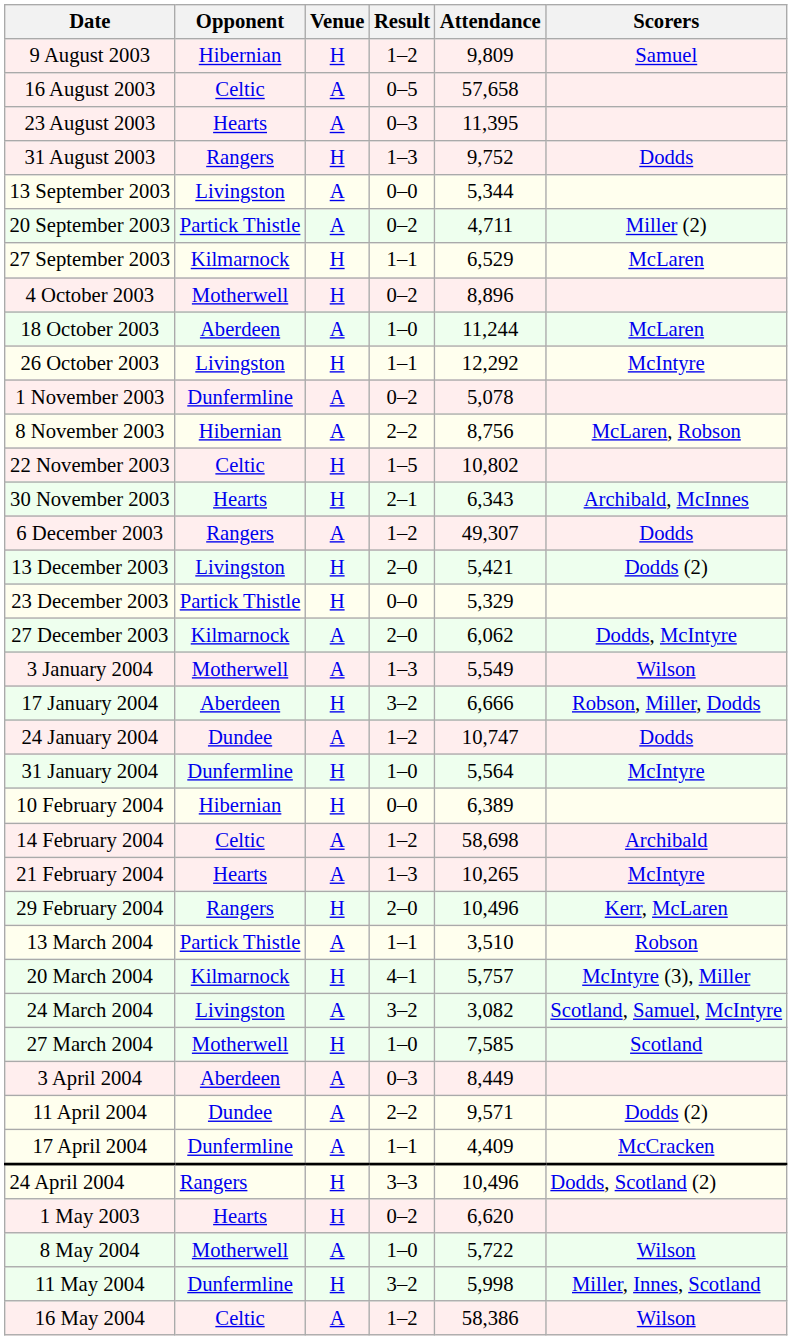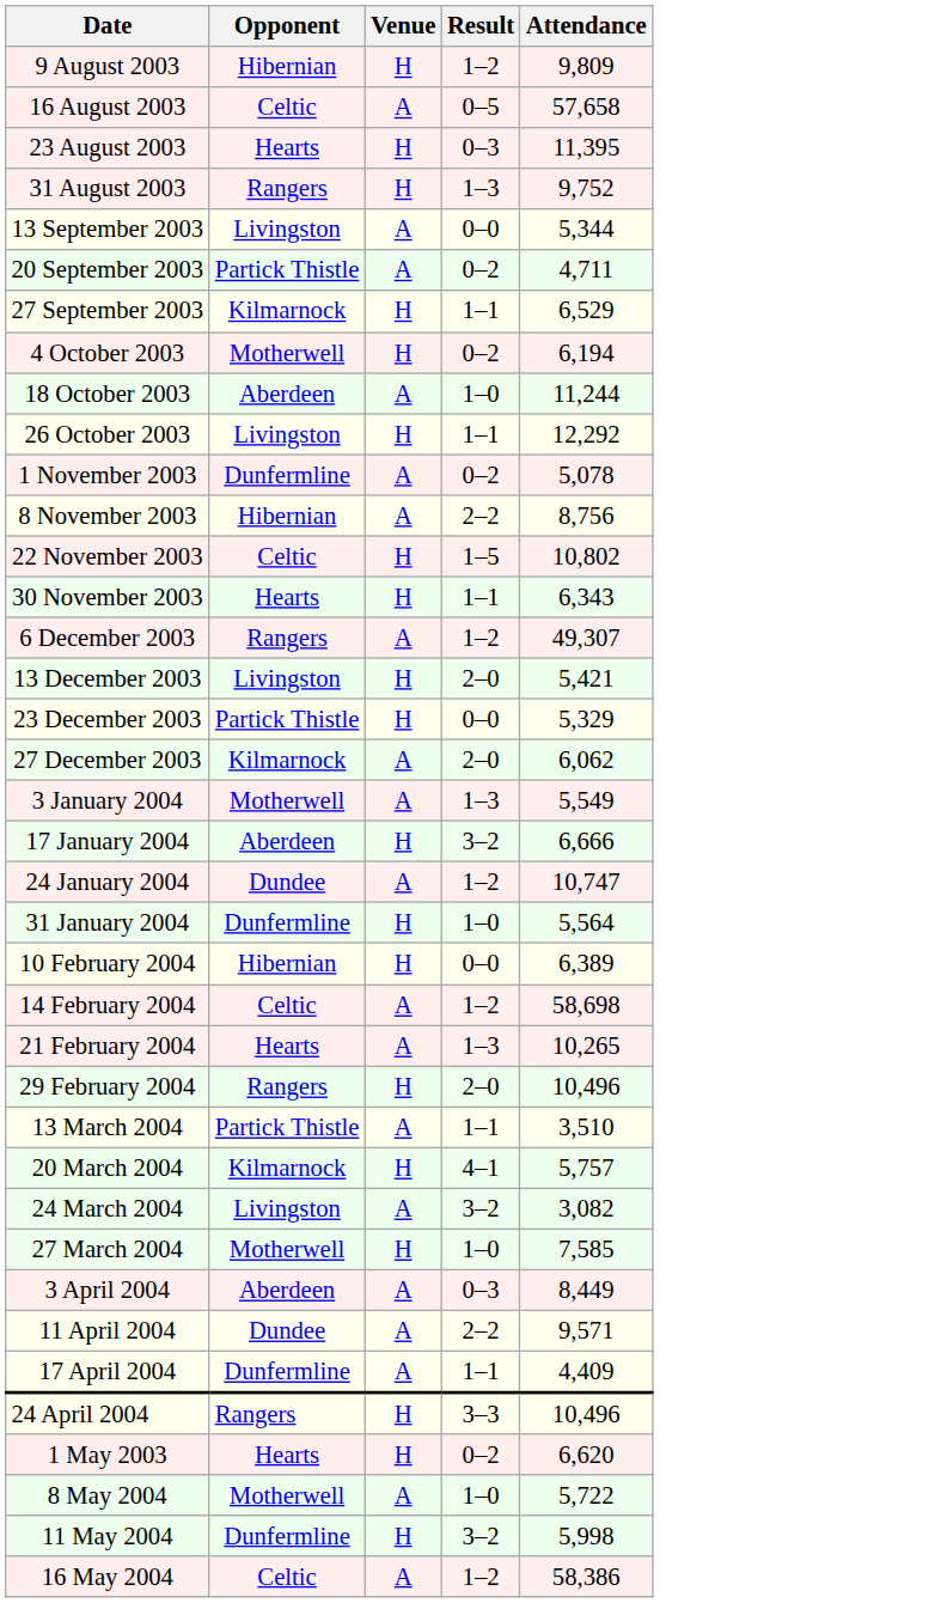- column: Scorers | Samuel | Dodds | Miller (2) | McLaren | McLaren | McIntyre | McLaren, Robson | Archibald, McInnes | Dodds | Dodds (2) | Dodds, McIntyre | Wilson | Robson, Miller, Dodds | Dodds | McIntyre | Archibald | McIntyre | Kerr, McLaren | Robson | McIntyre (3), Miller | Scotland, Samuel, McIntyre | Scotland | Dodds (2) | McCracken | Dodds, Scotland (2) | Wilson | Miller, Innes, Scotland | Wilson
23 August 2003 | Venue: A -> H
4 October 2003 | Attendance: 8,896 -> 6,194
30 November 2003 | Result: 2–1 -> 1–1
